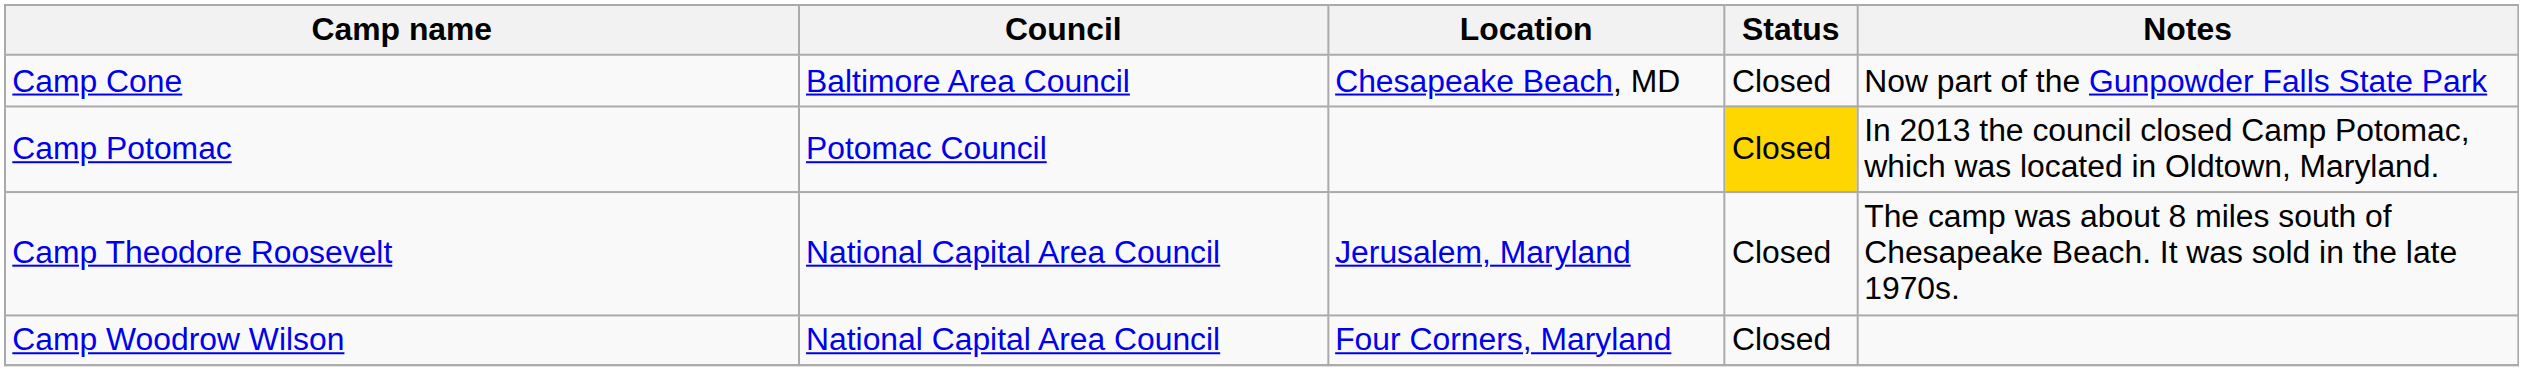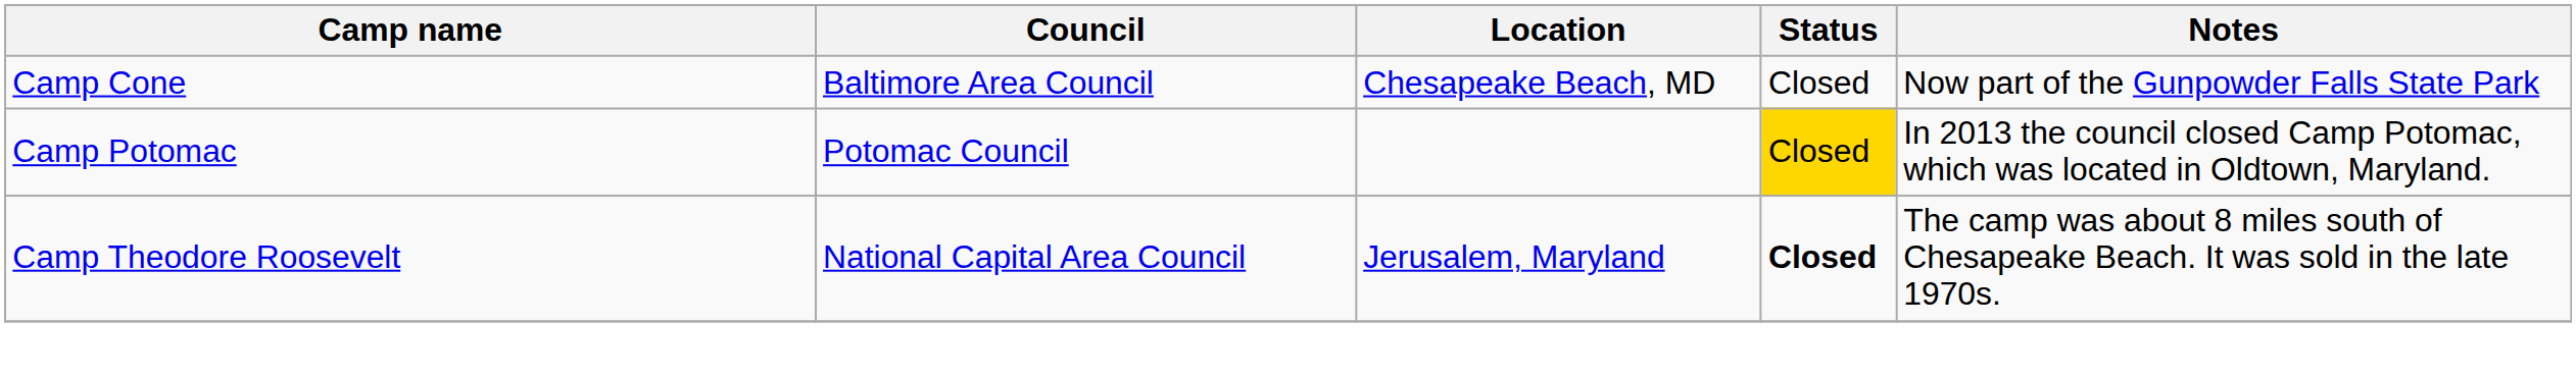Camp Theodore Roosevelt | Status: normal -> bold
- row: Camp Woodrow Wilson | National Capital Area Council | Four Corners, Maryland | Closed
